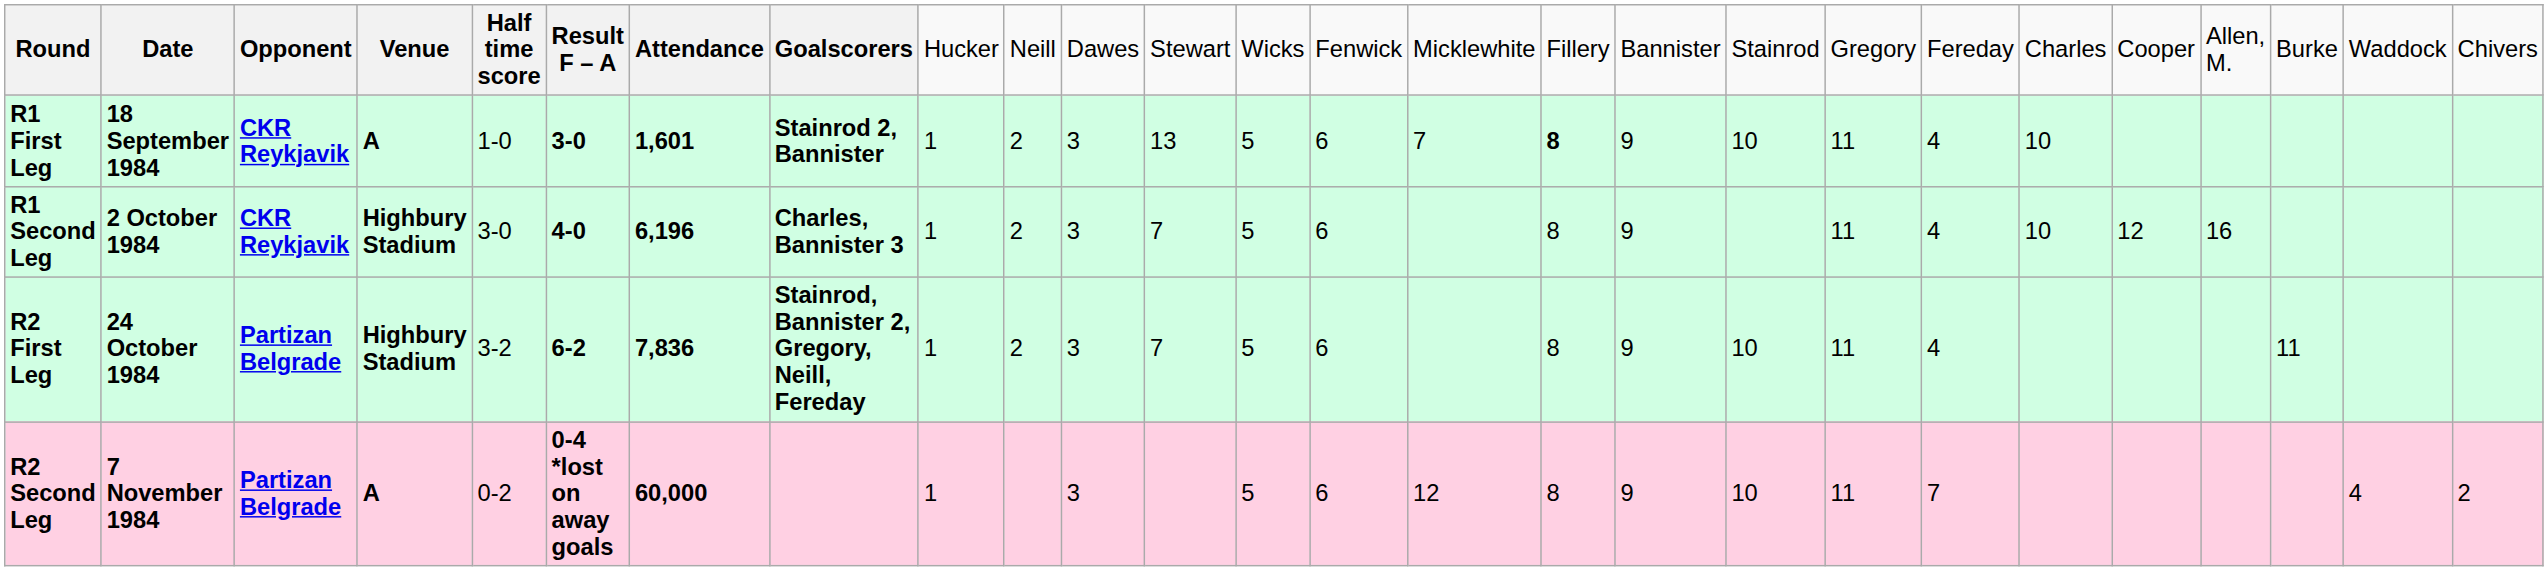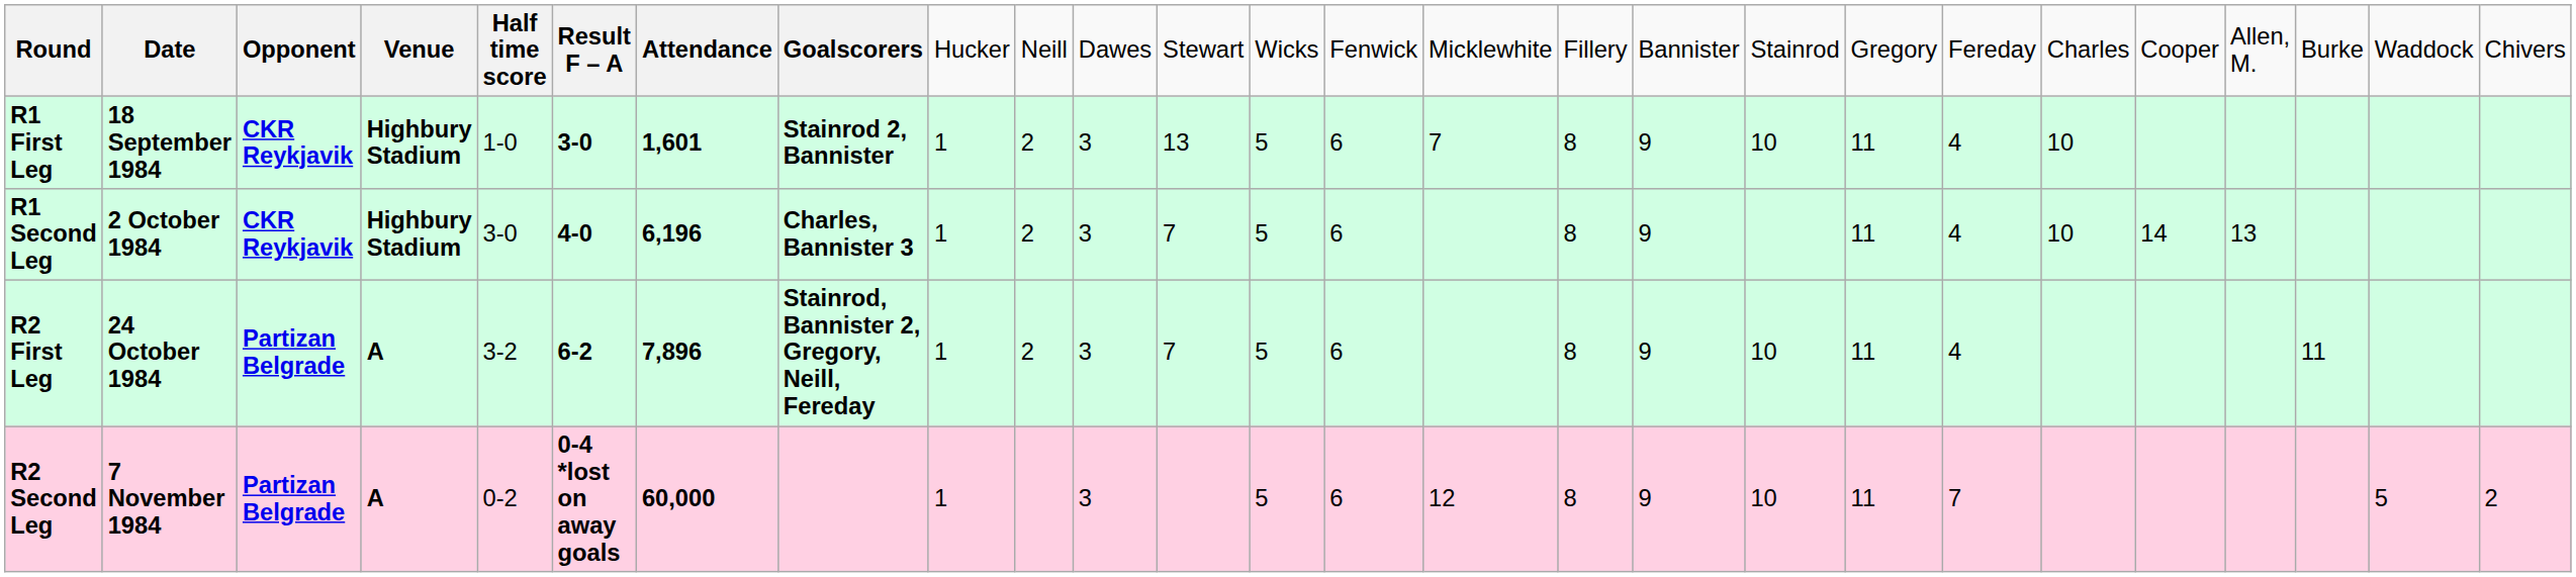R1 First Leg | column 4: A -> Highbury Stadium
R1 First Leg | column 16: bold -> normal
R1 Second Leg | column 22: 12 -> 14
R1 Second Leg | column 23: 16 -> 13
R2 First Leg | column 4: Highbury Stadium -> A
R2 First Leg | column 7: 7,836 -> 7,896
R2 Second Leg | column 25: 4 -> 5
